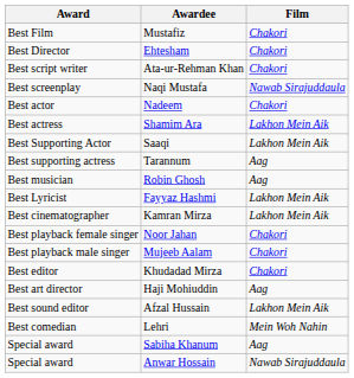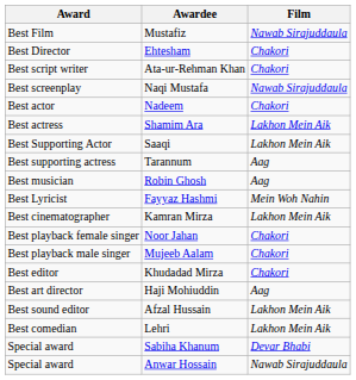Mustafiz | Film: Chakori -> Nawab Sirajuddaula
Fayyaz Hashmi | Film: Lakhon Mein Aik -> Mein Woh Nahin
Lehri | Film: Mein Woh Nahin -> Lakhon Mein Aik
Sabiha Khanum | Film: Aag -> Devar Bhabi
